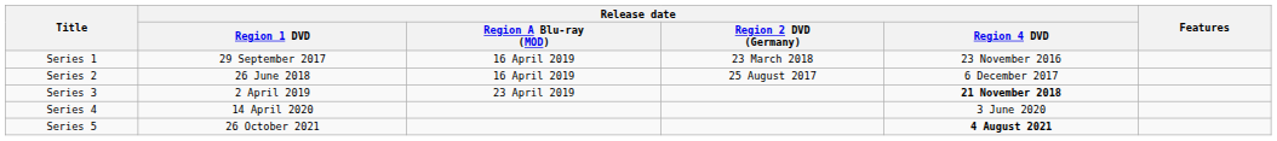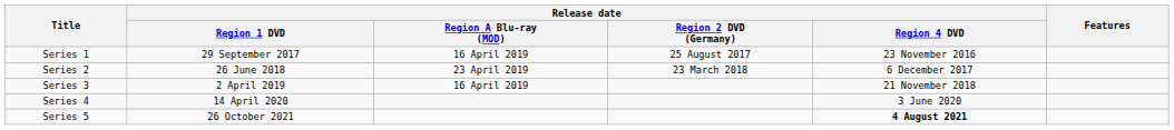Series 1 | Release date / Region 2 DVD (Germany): 23 March 2018 -> 25 August 2017
Series 2 | Release date / Region A Blu-ray (MOD): 16 April 2019 -> 23 April 2019
Series 2 | Release date / Region 2 DVD (Germany): 25 August 2017 -> 23 March 2018
Series 3 | Release date / Region A Blu-ray (MOD): 23 April 2019 -> 16 April 2019
Series 3 | Release date / Region 4 DVD: bold -> normal
